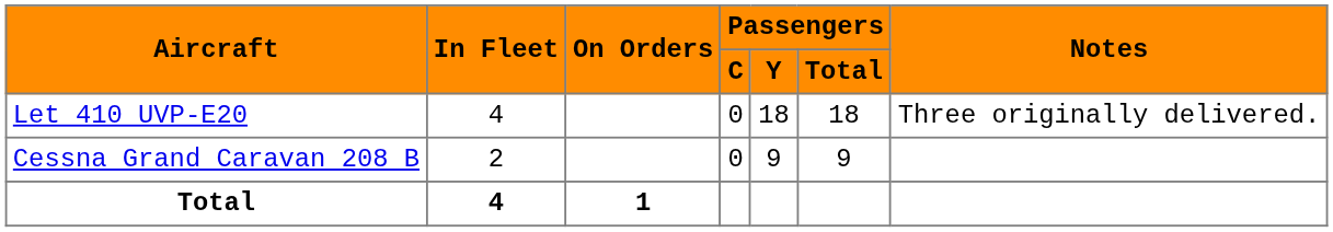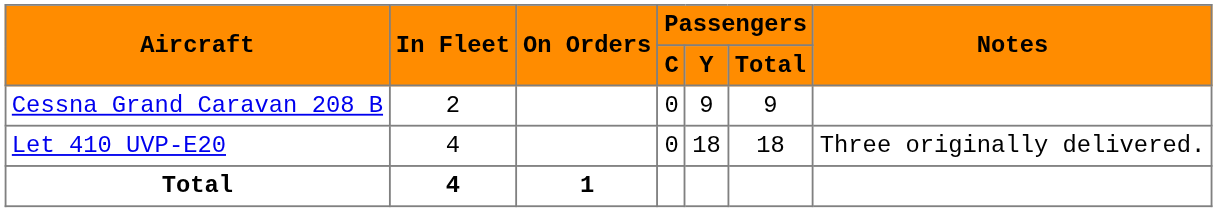rows swapped: Cessna Grand Caravan 208 B <-> Let 410 UVP-E20
